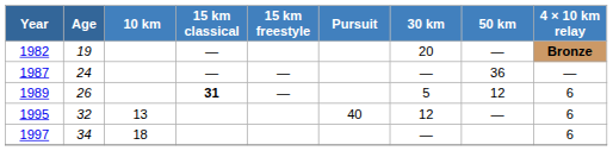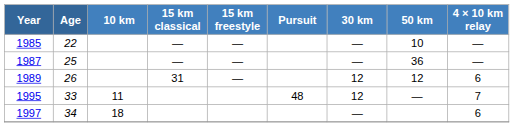- row: 1982 | 19 | — | 20 | — | Bronze
+ row: 1985 | 22 | — | — | — | 10 | —
1987 | Age: 24 -> 25
1989 | 15 km classical: bold -> normal
1989 | 30 km: 5 -> 12
1995 | Age: 32 -> 33
1995 | 10 km: 13 -> 11
1995 | Pursuit: 40 -> 48
1995 | 4 × 10 km relay: 6 -> 7
